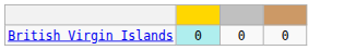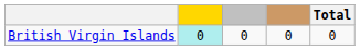+ column: Total | 0
